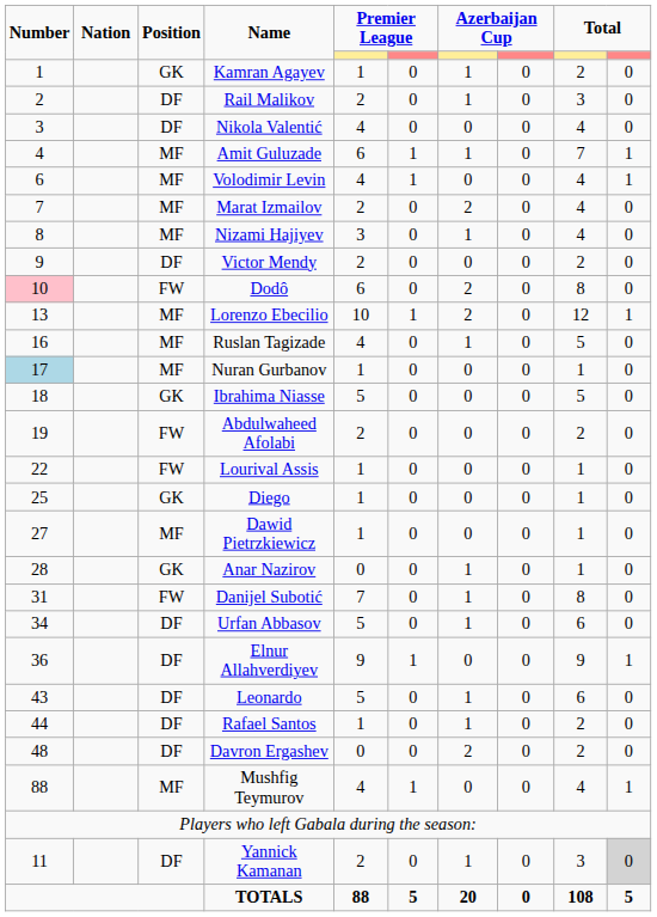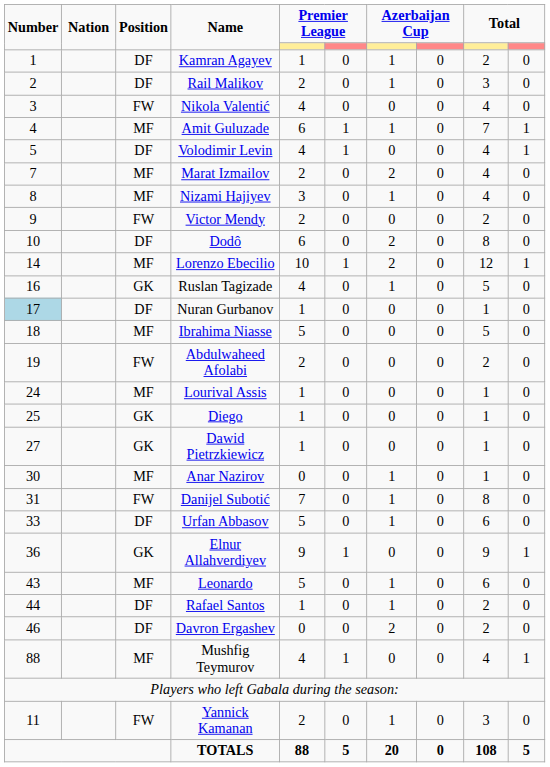Kamran Agayev | Position: GK -> DF
Nikola Valentić | Position: DF -> FW
Volodimir Levin | Number: 6 -> 5
Volodimir Levin | Position: MF -> DF
Victor Mendy | Position: DF -> FW
Dodô | Number: pink background -> no background
Dodô | Position: FW -> DF
Lorenzo Ebecilio | Number: 13 -> 14
Ruslan Tagizade | Position: MF -> GK
Nuran Gurbanov | Position: MF -> DF
Ibrahima Niasse | Position: GK -> MF
Lourival Assis | Number: 22 -> 24
Lourival Assis | Position: FW -> MF
Dawid Pietrzkiewicz | Position: MF -> GK
Anar Nazirov | Number: 28 -> 30
Anar Nazirov | Position: GK -> MF
Urfan Abbasov | Number: 34 -> 33
Elnur Allahverdiyev | Position: DF -> GK
Leonardo | Position: DF -> MF
Davron Ergashev | Number: 48 -> 46
Yannick Kamanan | Position: DF -> FW
Yannick Kamanan | column 10: lightgrey background -> no background
